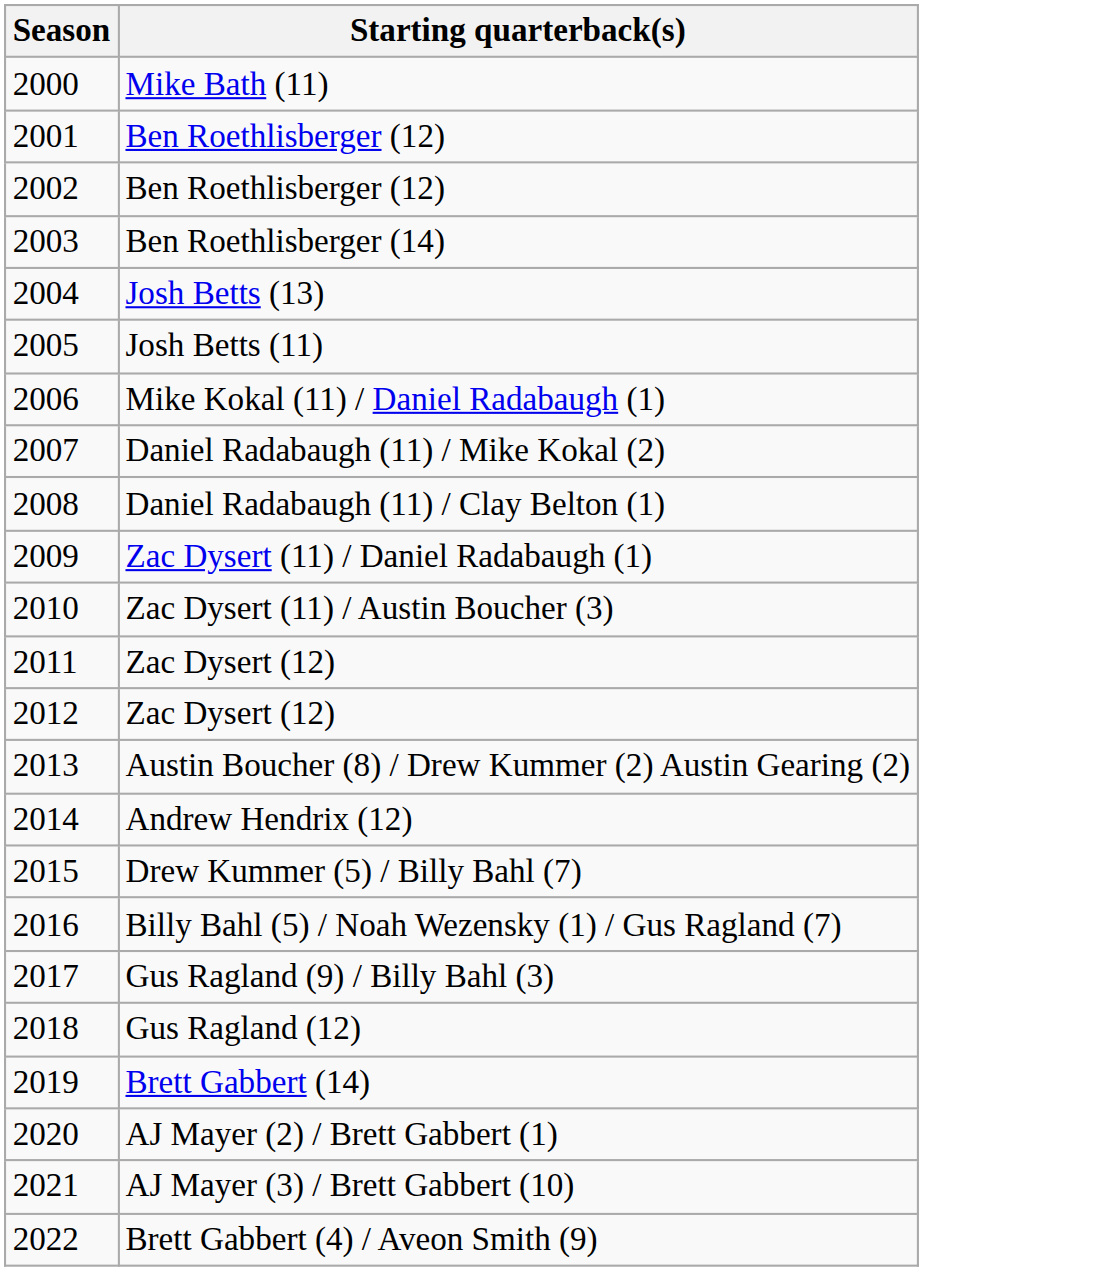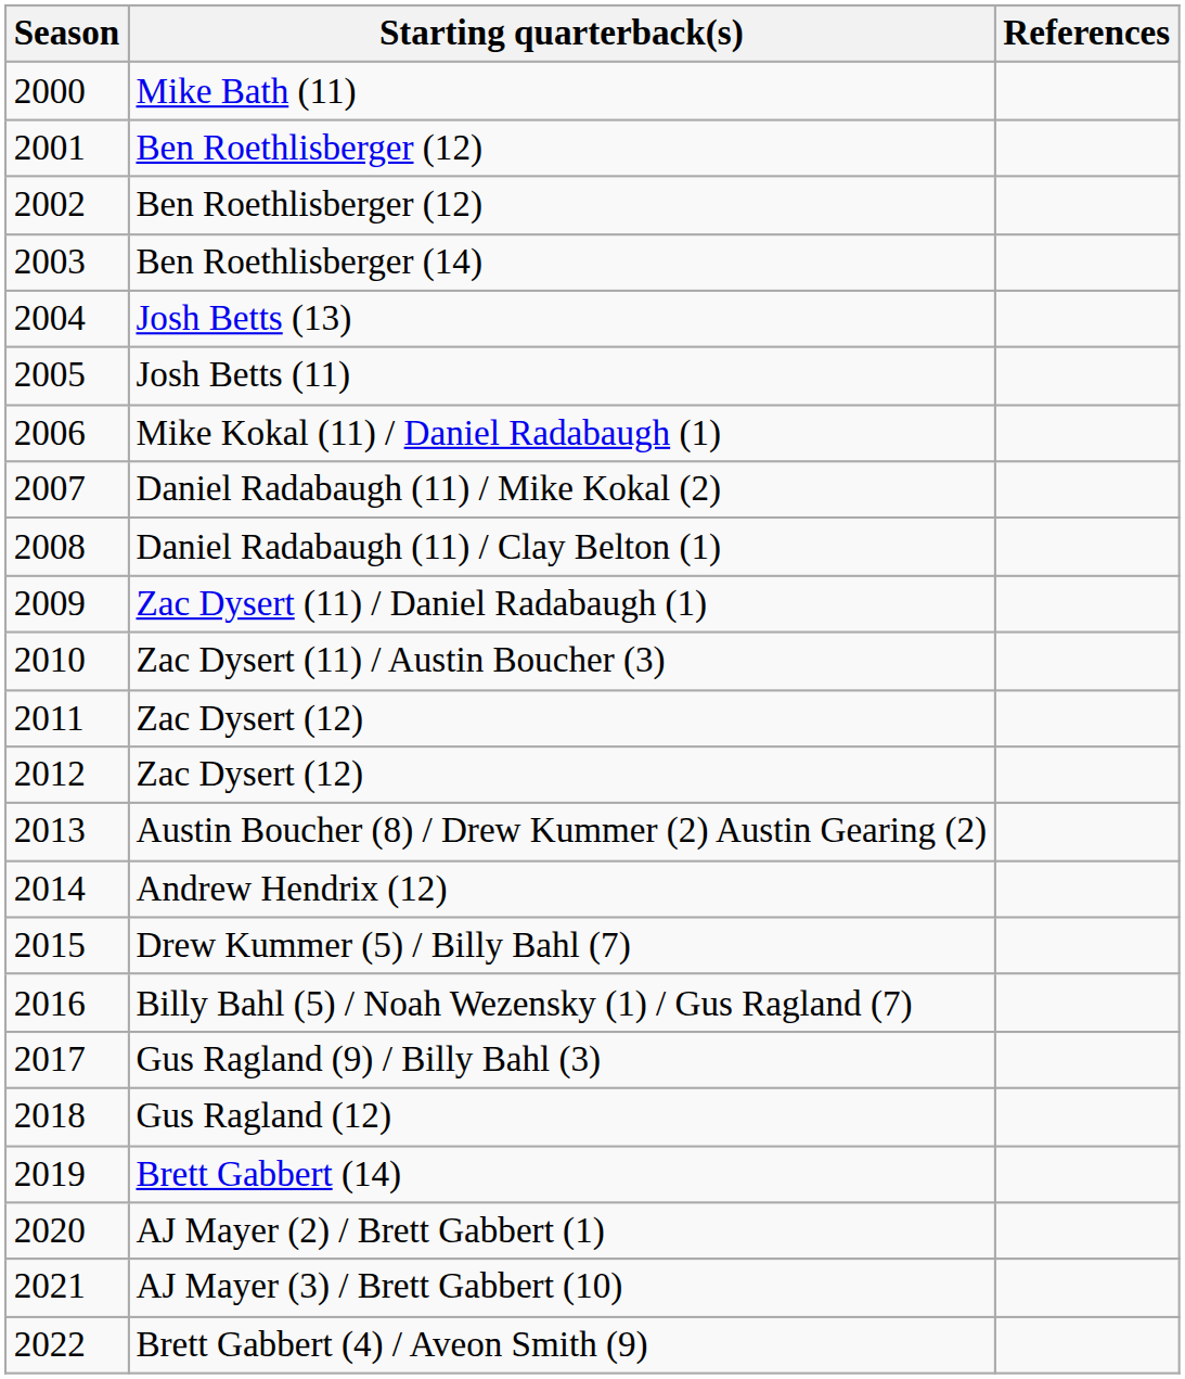+ column: References
